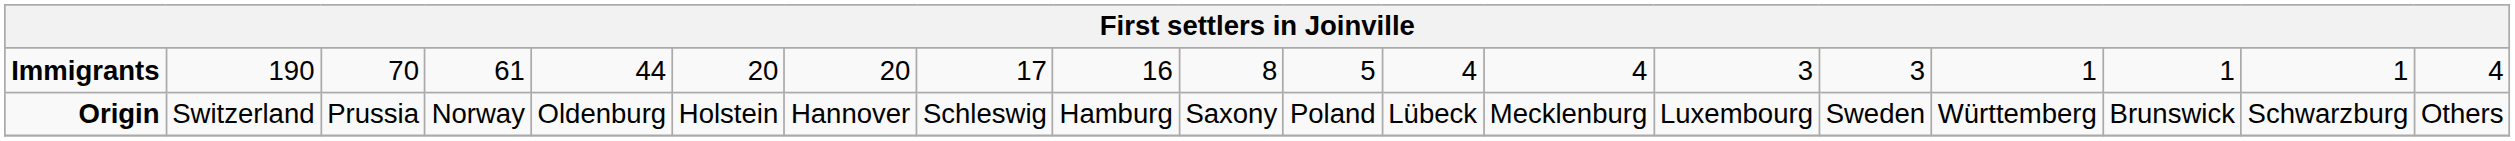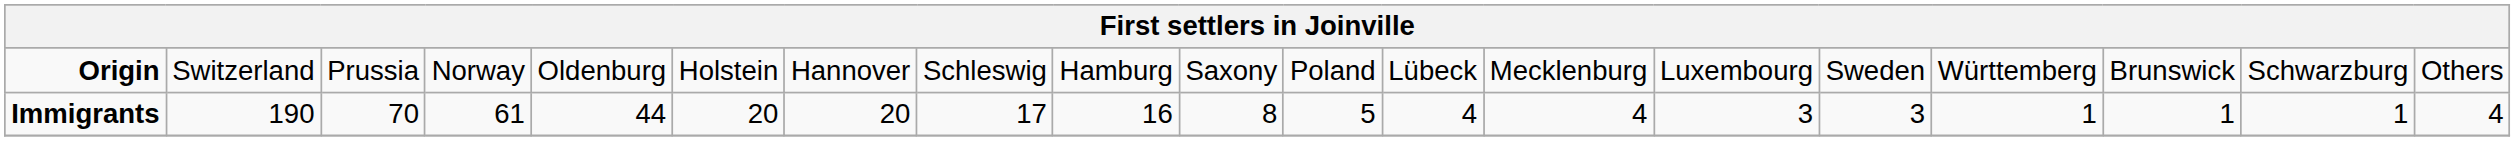rows swapped: Origin <-> Immigrants
